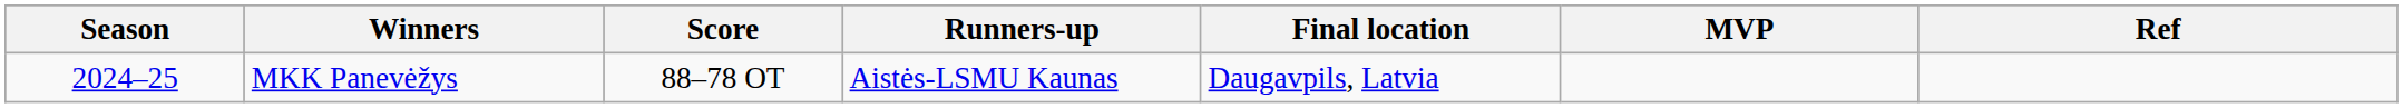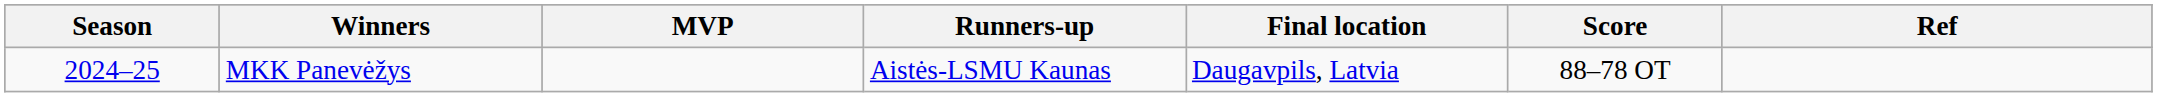columns swapped: Score <-> MVP
